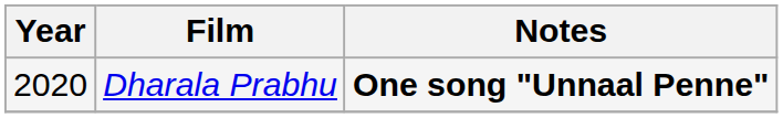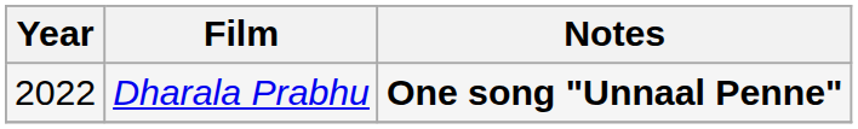Dharala Prabhu | Year: 2020 -> 2022
